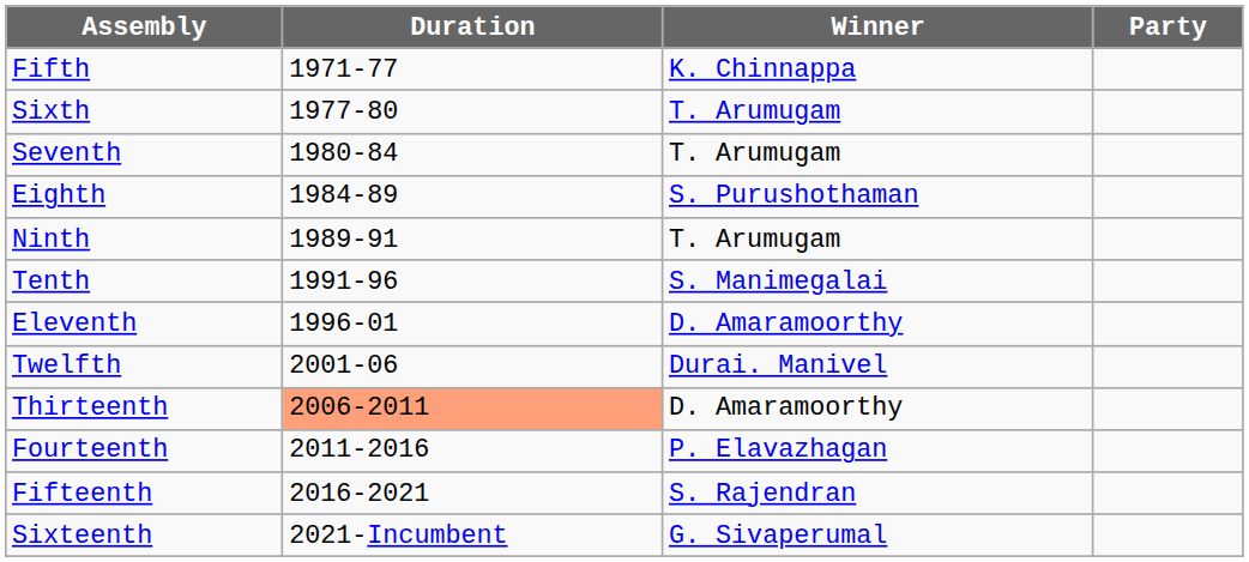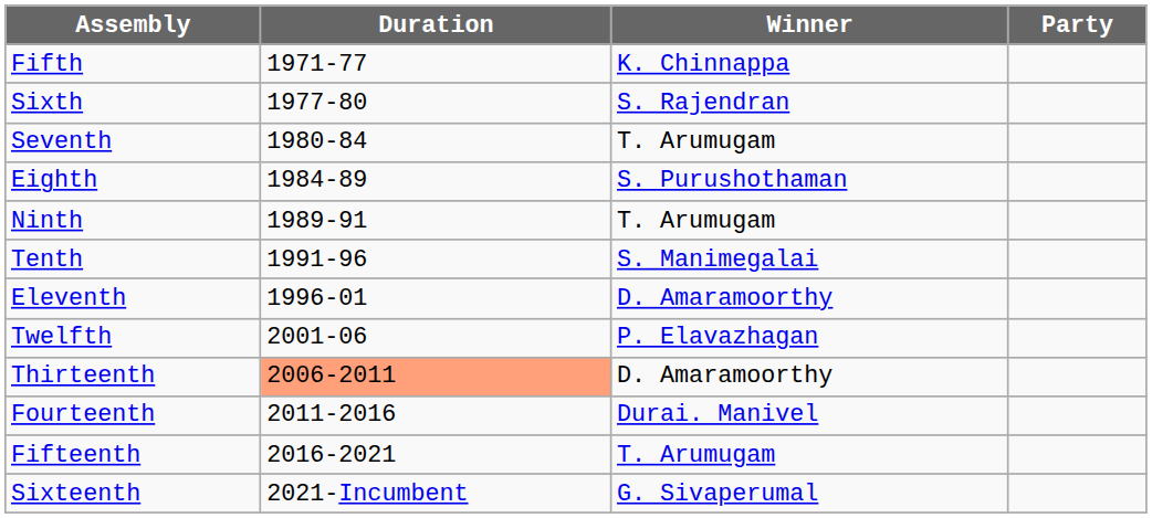Sixth | Winner: T. Arumugam -> S. Rajendran
Twelfth | Winner: Durai. Manivel -> P. Elavazhagan
Fourteenth | Winner: P. Elavazhagan -> Durai. Manivel
Fifteenth | Winner: S. Rajendran -> T. Arumugam
